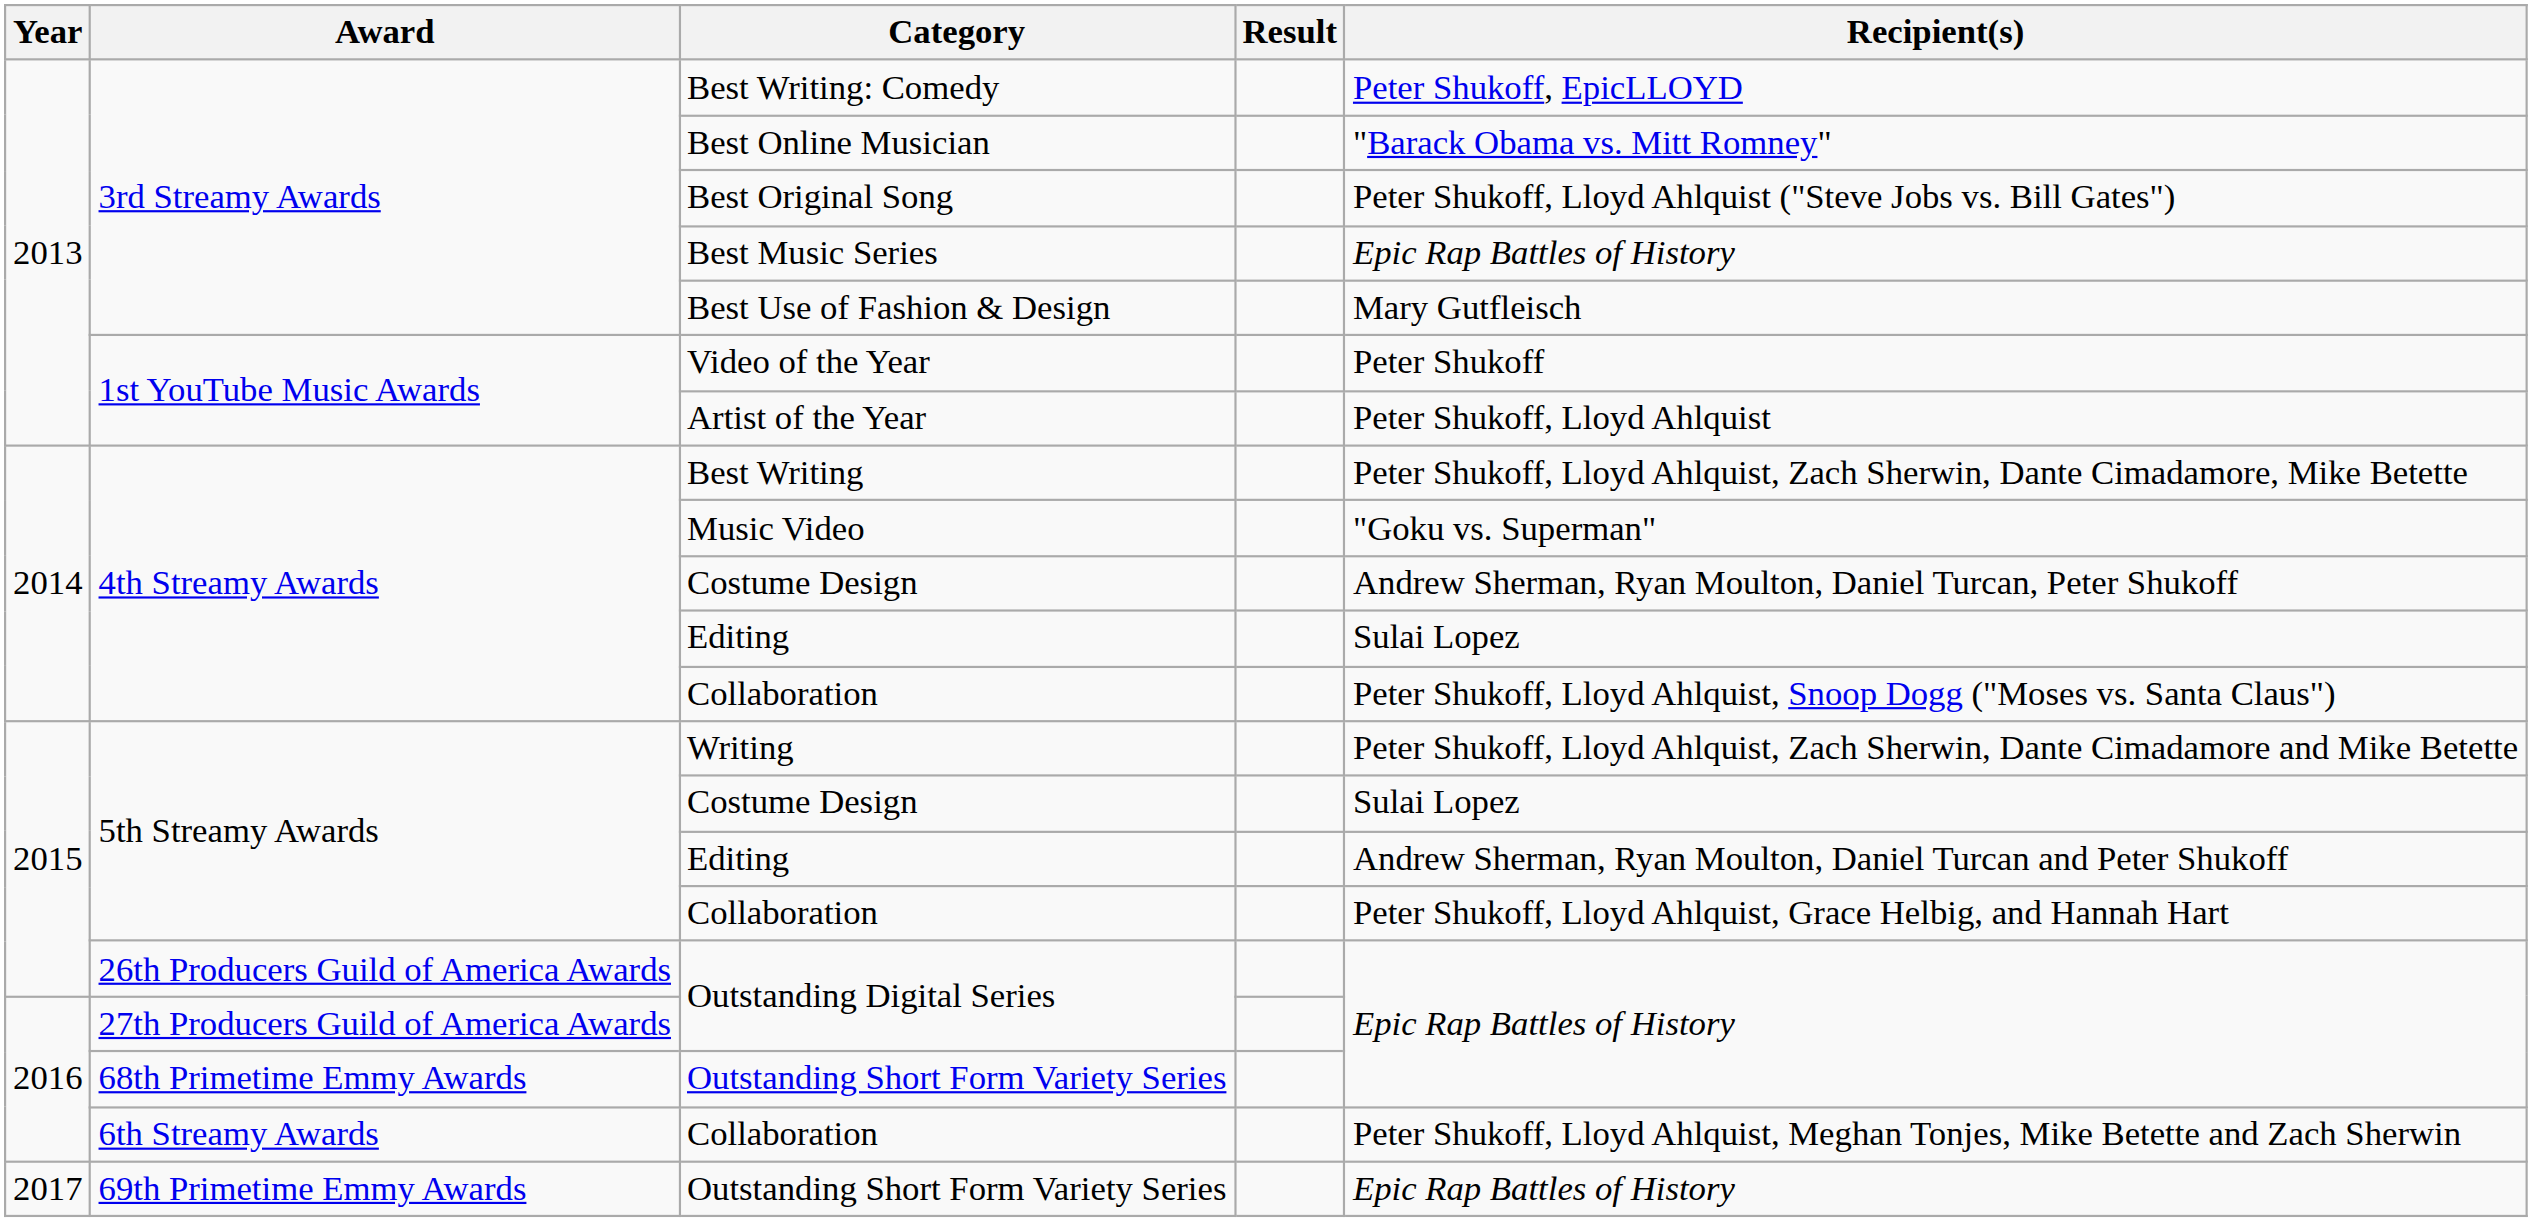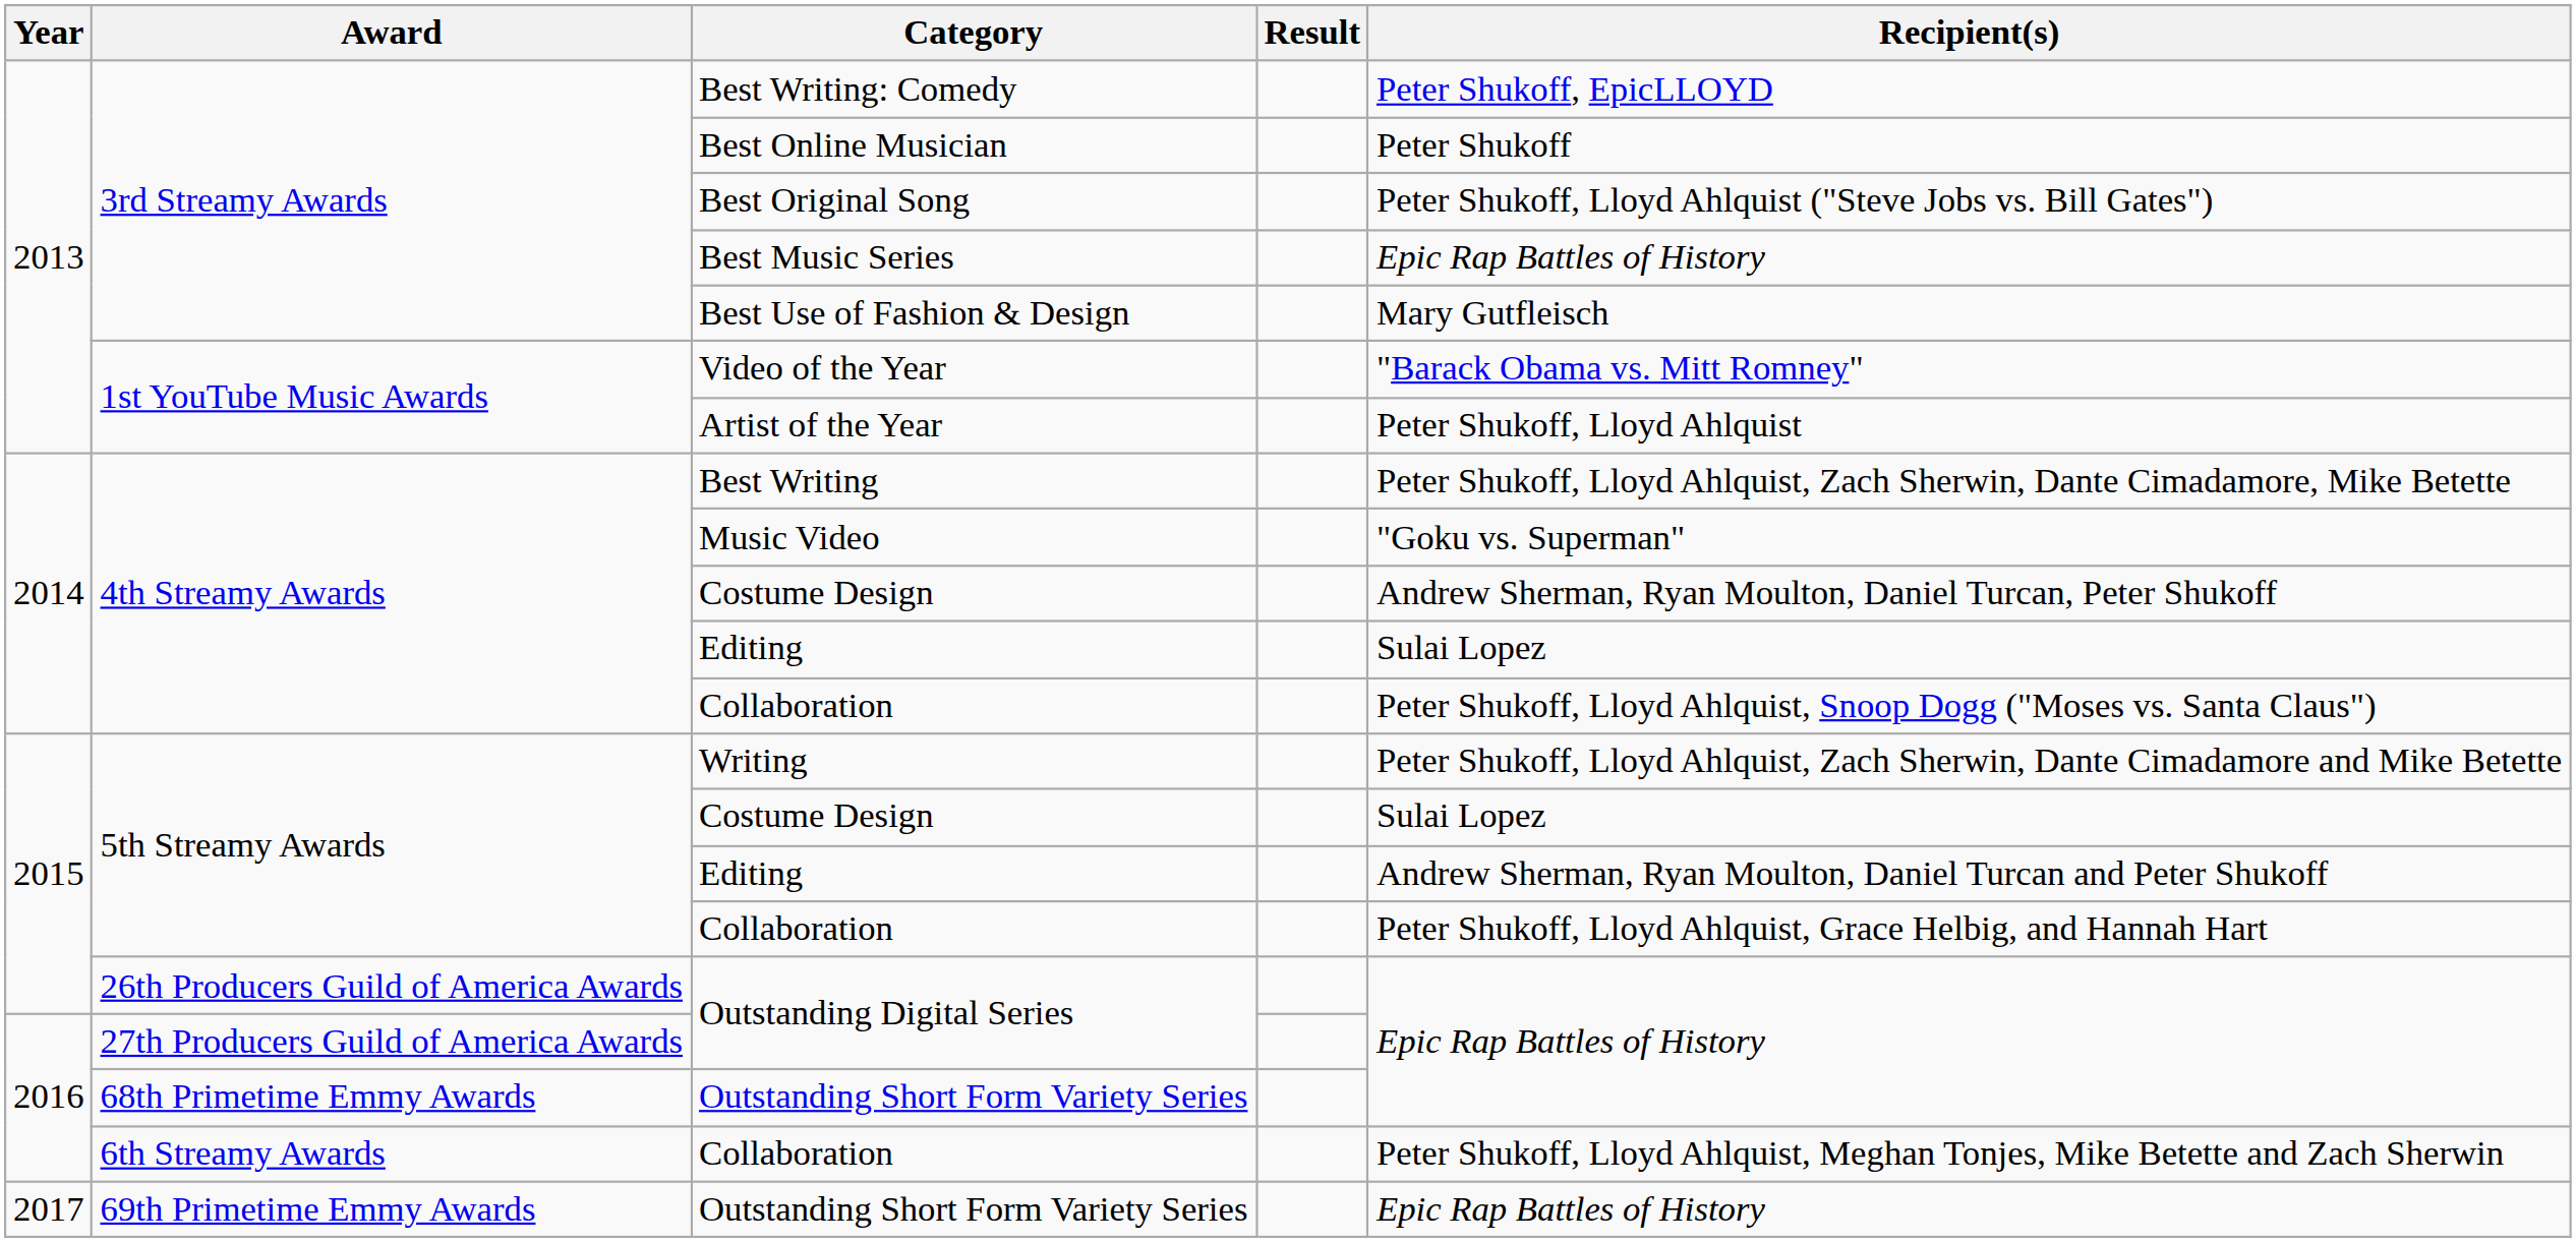Best Online Musician | Recipient(s): "Barack Obama vs. Mitt Romney" -> Peter Shukoff
Video of the Year | Recipient(s): Peter Shukoff -> "Barack Obama vs. Mitt Romney"
